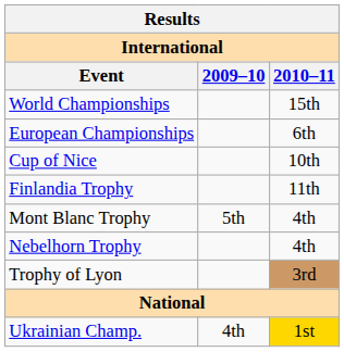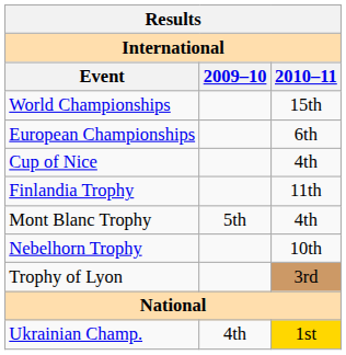Cup of Nice | 2010–11: 10th -> 4th
Nebelhorn Trophy | 2010–11: 4th -> 10th
